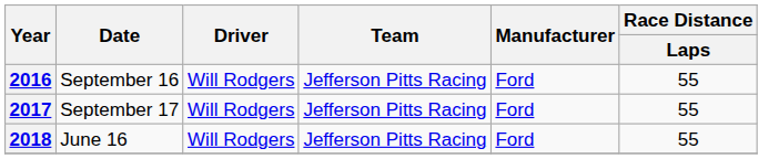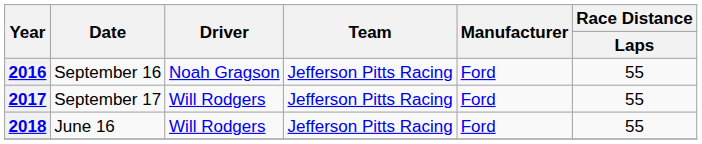2016 | Driver: Will Rodgers -> Noah Gragson
